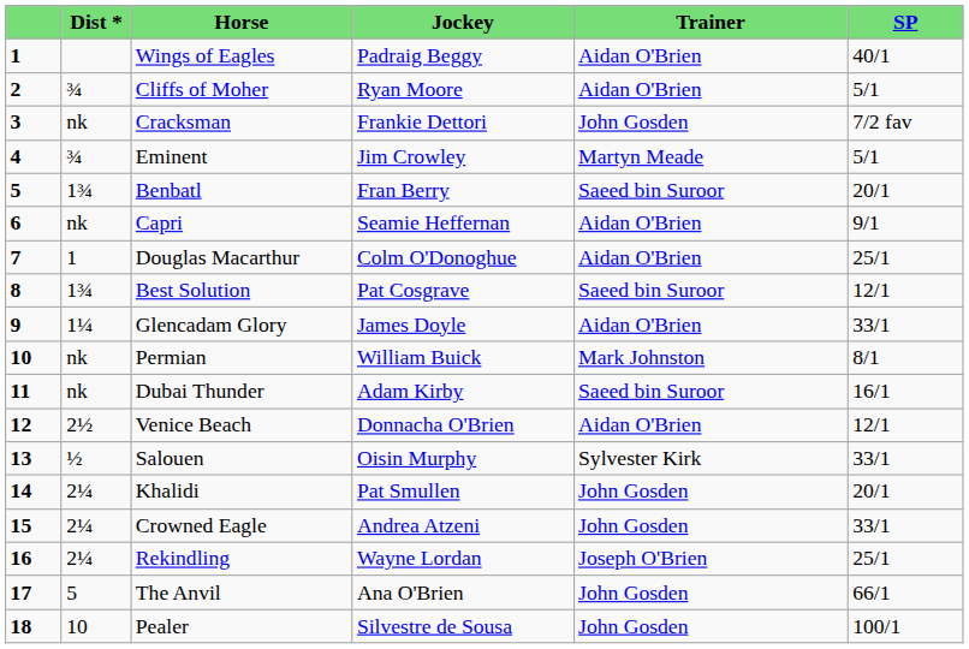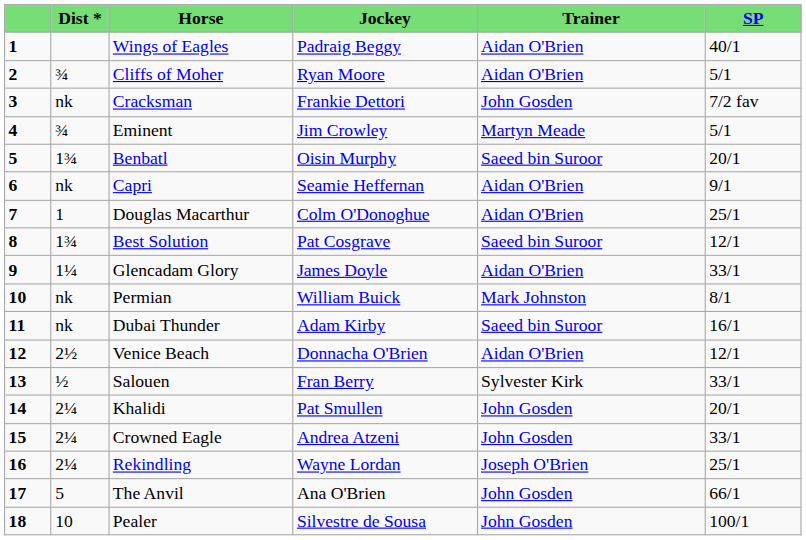Benbatl | Jockey: Fran Berry -> Oisin Murphy
Salouen | Jockey: Oisin Murphy -> Fran Berry
